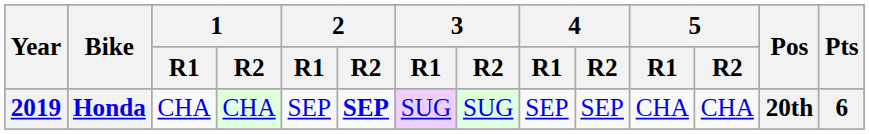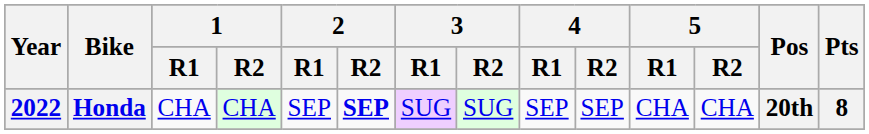Honda | Year: 2019 -> 2022
Honda | Pts: 6 -> 8
